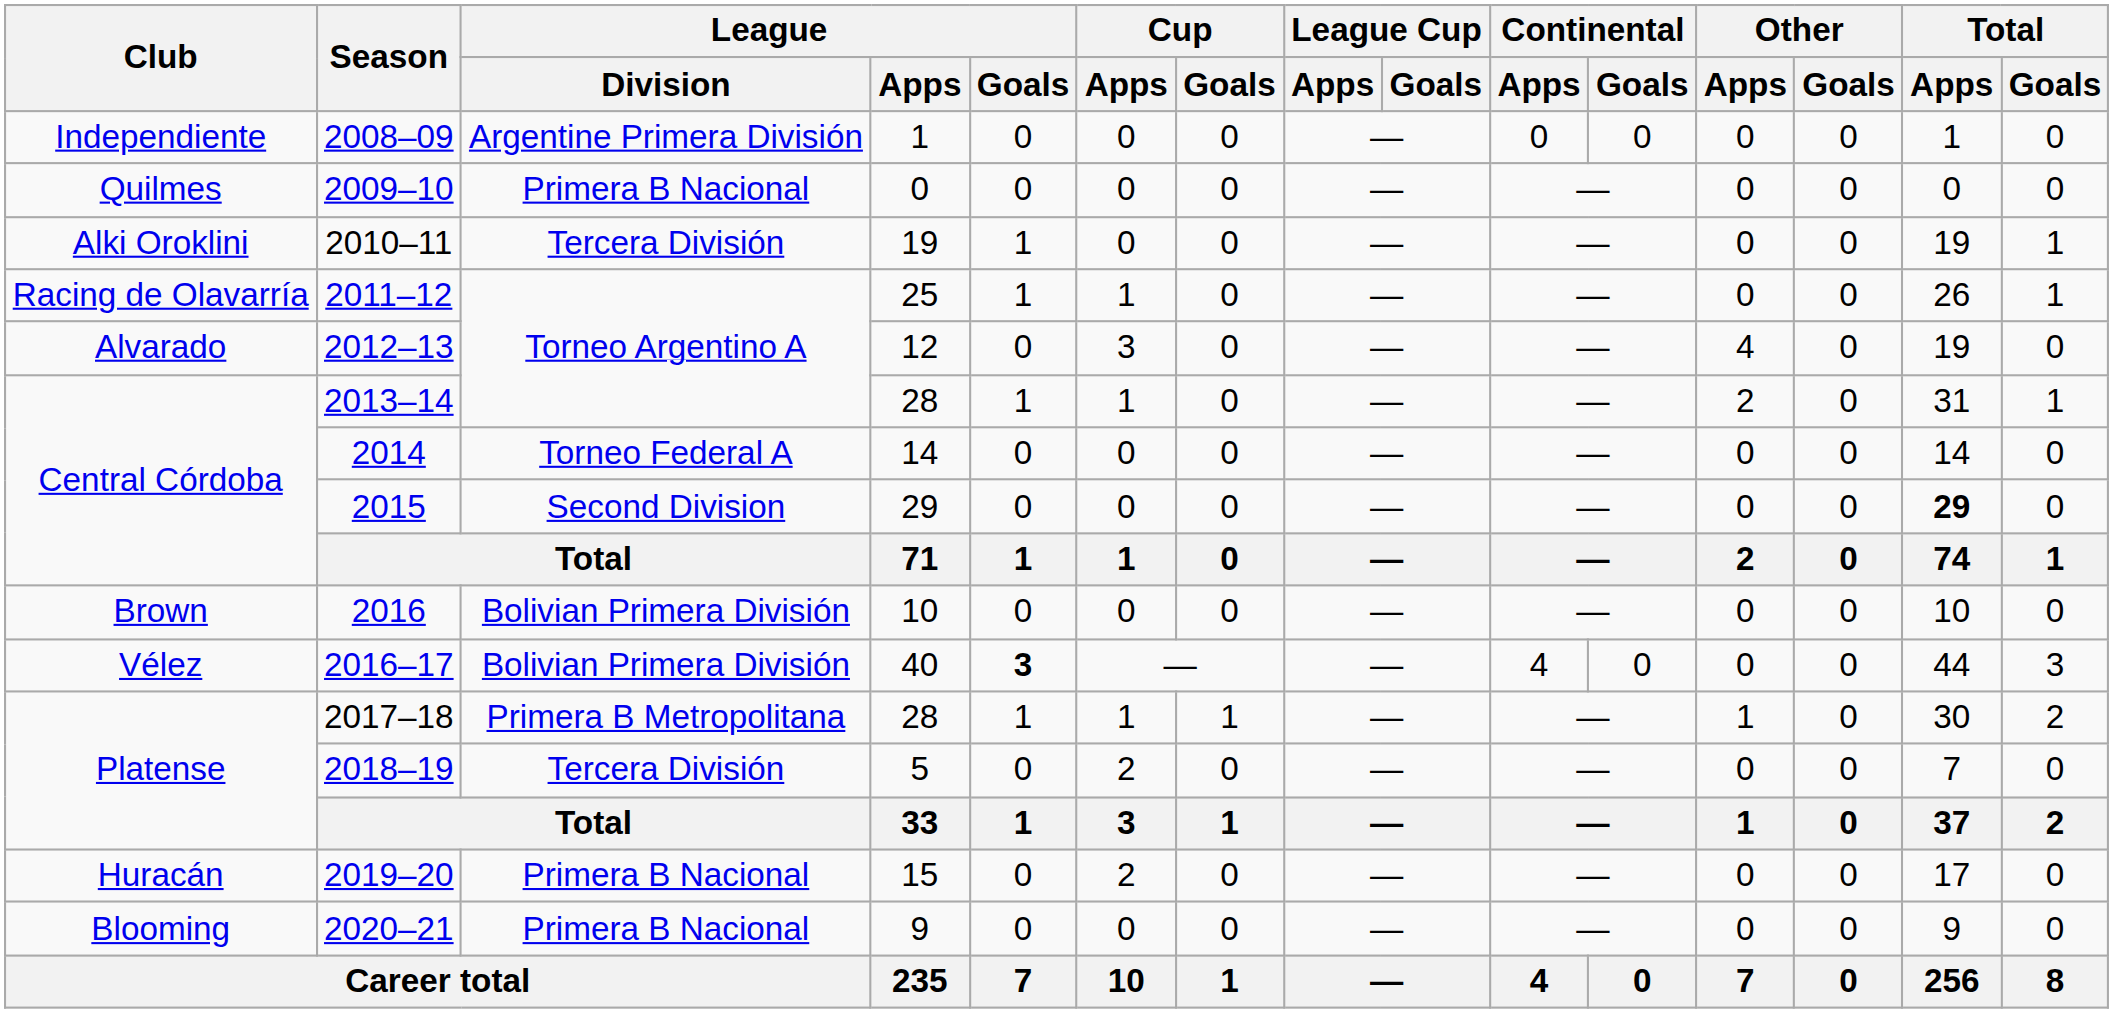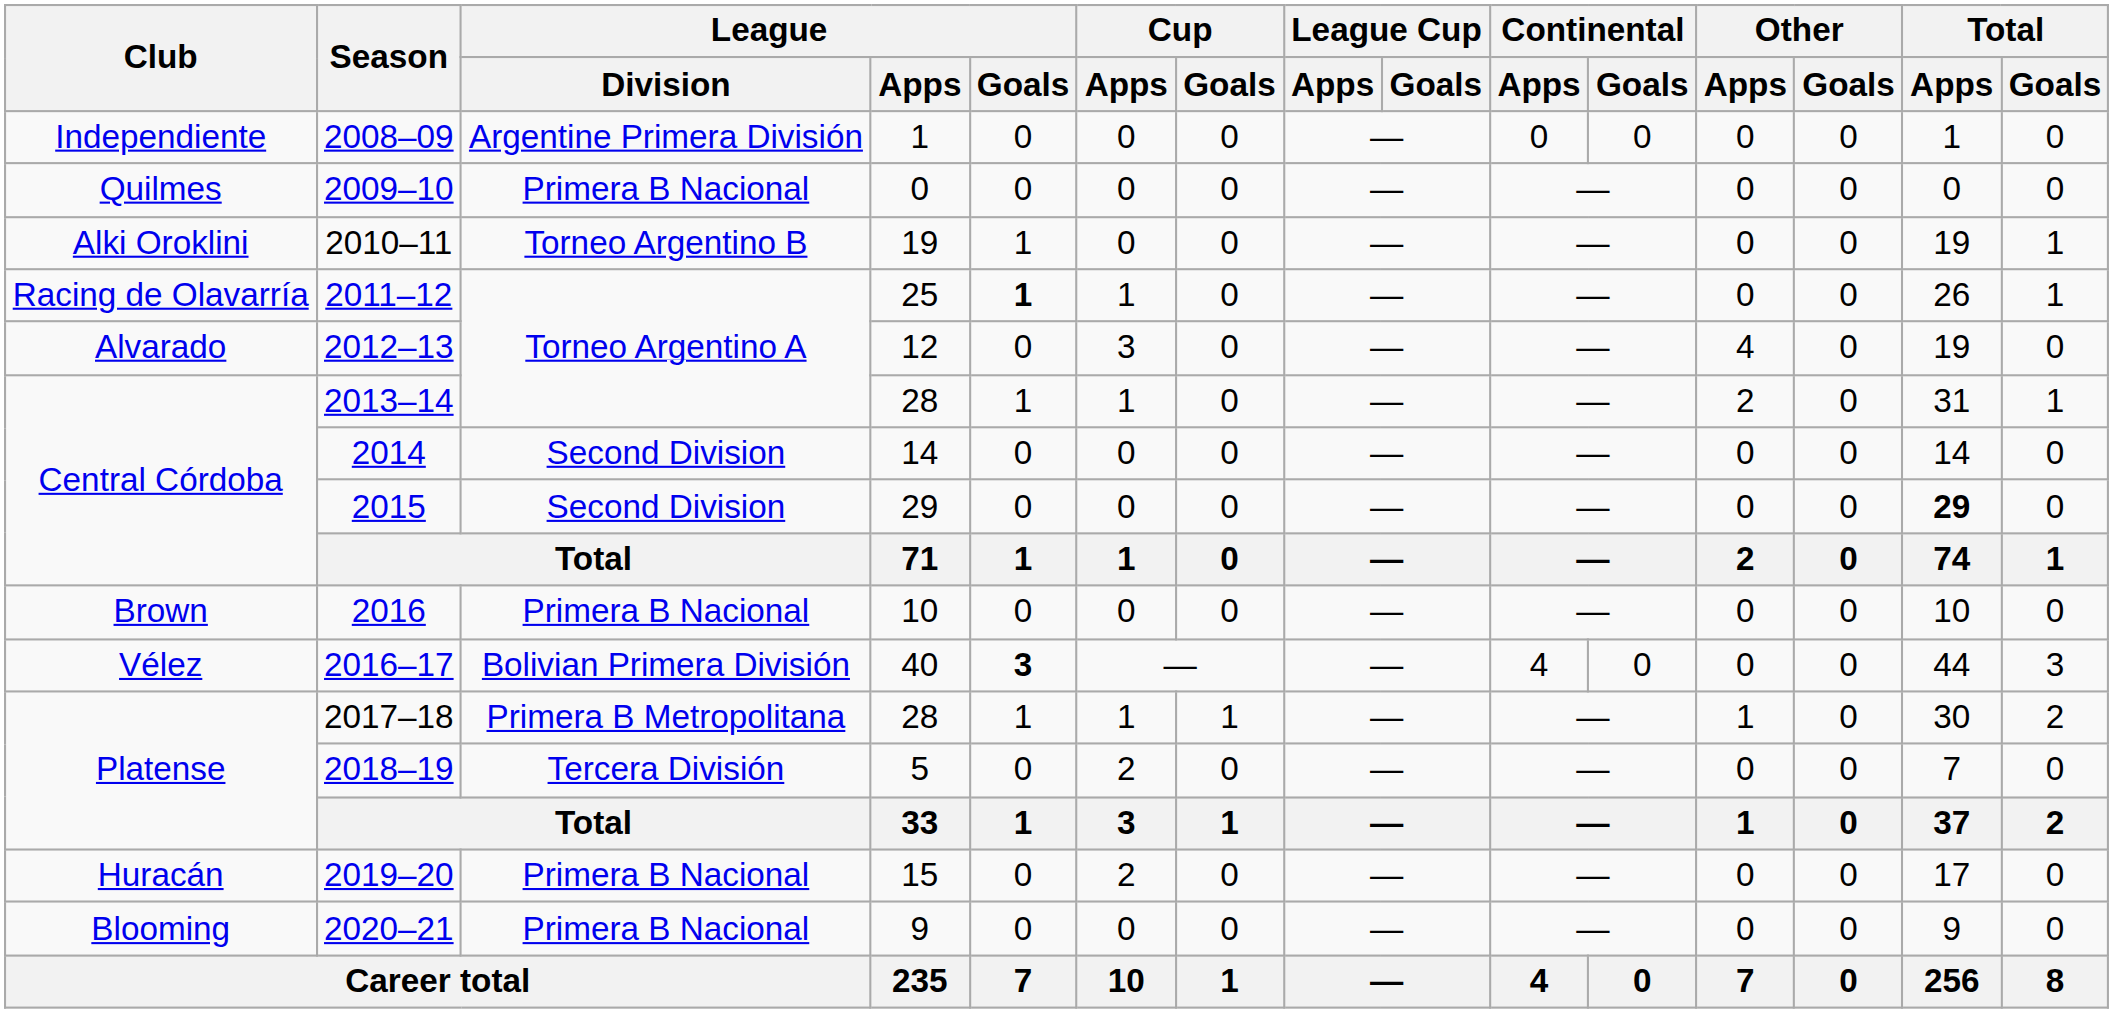2010–11 | League / Division: Tercera División -> Torneo Argentino B
2011–12 | League / Goals: normal -> bold
2014 | League / Division: Torneo Federal A -> Second Division
2016 | League / Division: Bolivian Primera División -> Primera B Nacional
